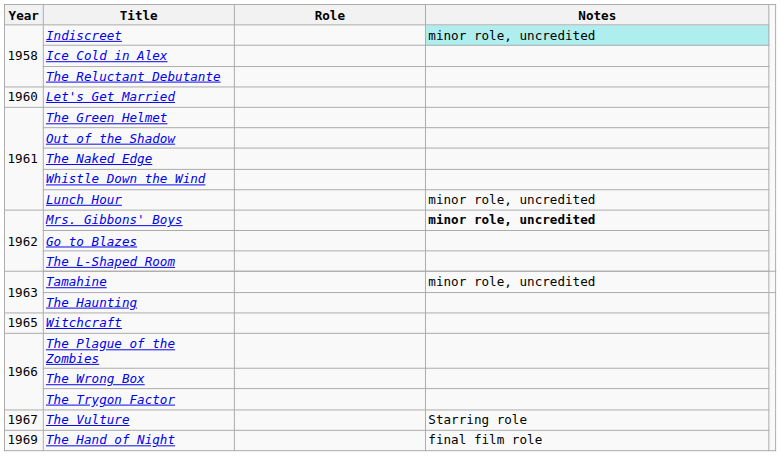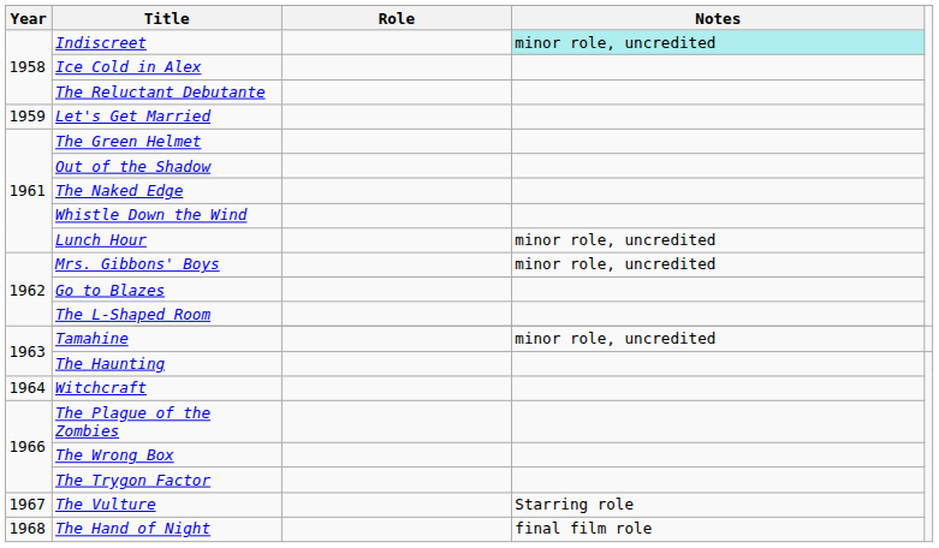Let's Get Married | Year: 1960 -> 1959
Mrs. Gibbons' Boys | Notes: bold -> normal
Witchcraft | Year: 1965 -> 1964
The Hand of Night | Year: 1969 -> 1968
